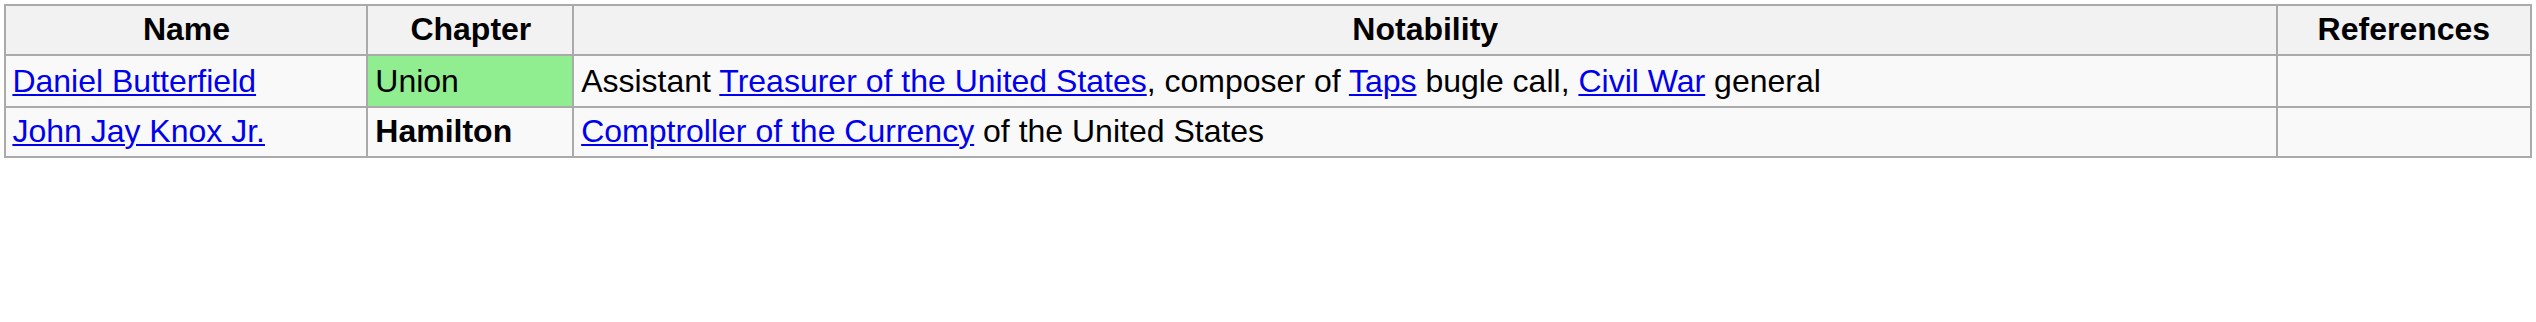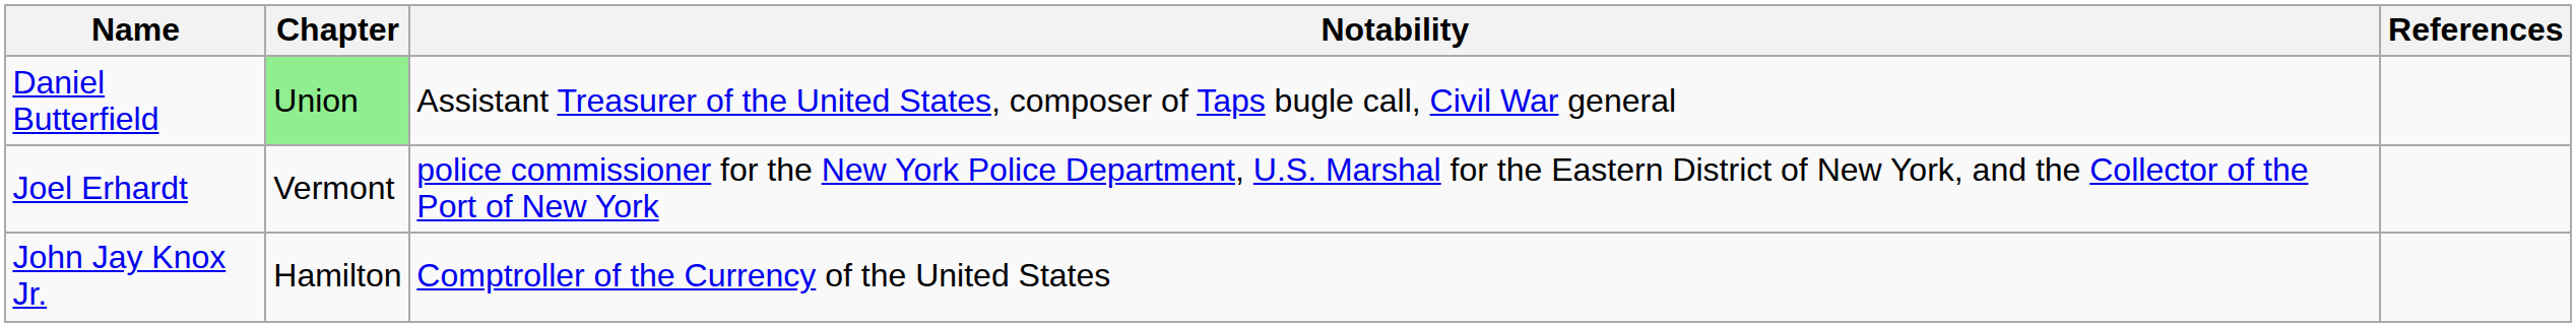+ row: Joel Erhardt | Vermont | police commissioner for the New York Police Department, U.S. Marshal for the Eastern District of New York, and the Collector of the Port of New York
John Jay Knox Jr. | Chapter: bold -> normal
